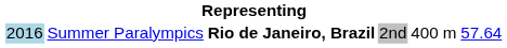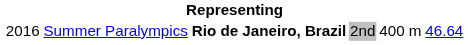Summer Paralympics | column 1: lightblue background -> no background
Summer Paralympics | column 6: 57.64 -> 46.64
